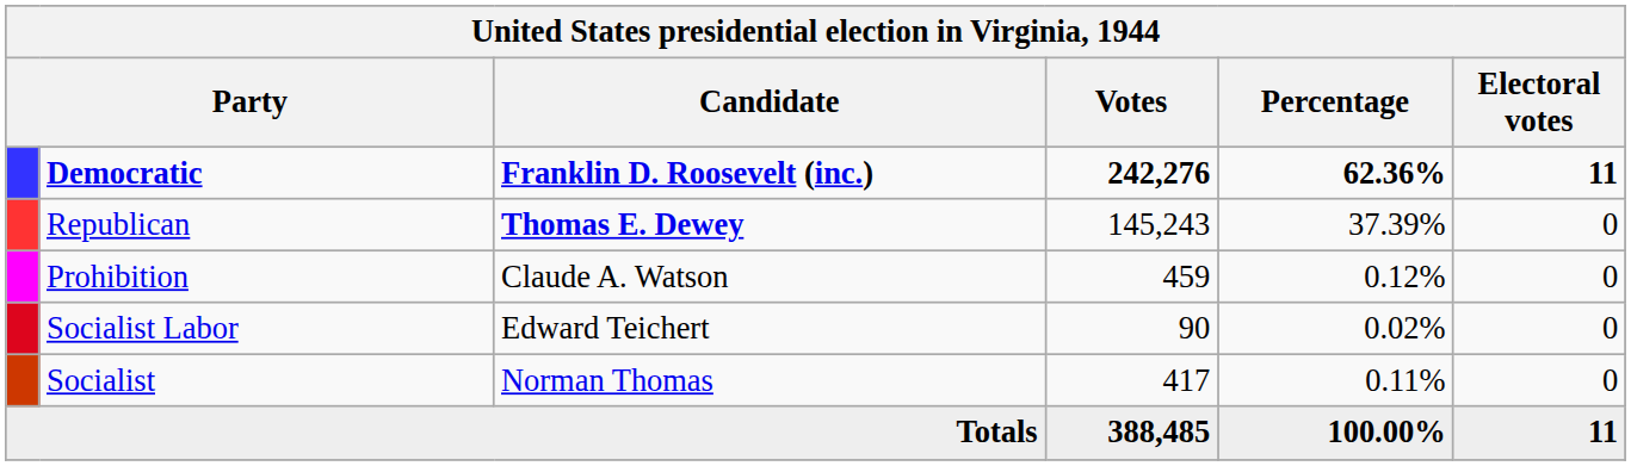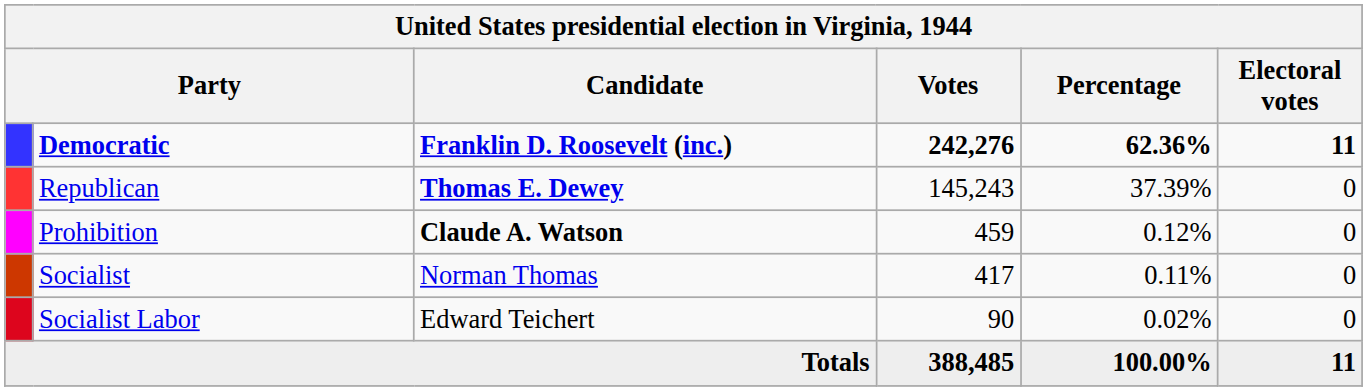Prohibition | Candidate: normal -> bold
rows swapped: Socialist <-> Socialist Labor
